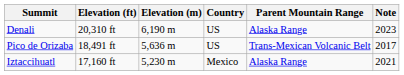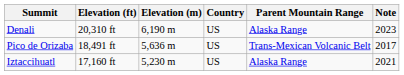Iztaccihuatl | Country: Mexico -> US
